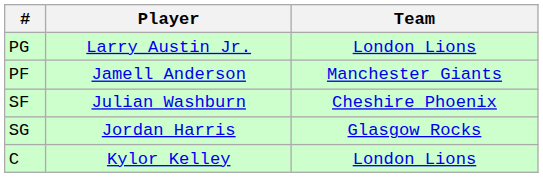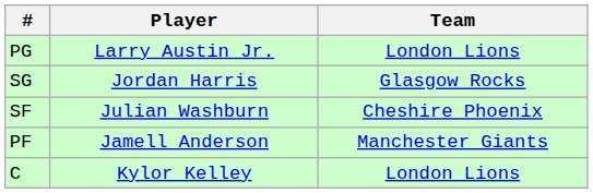rows swapped: SG <-> PF
